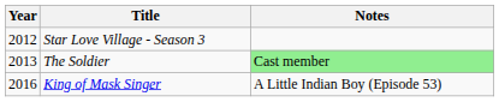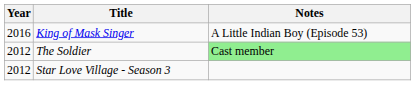rows swapped: Star Love Village - Season 3 <-> King of Mask Singer
The Soldier | Year: 2013 -> 2012
